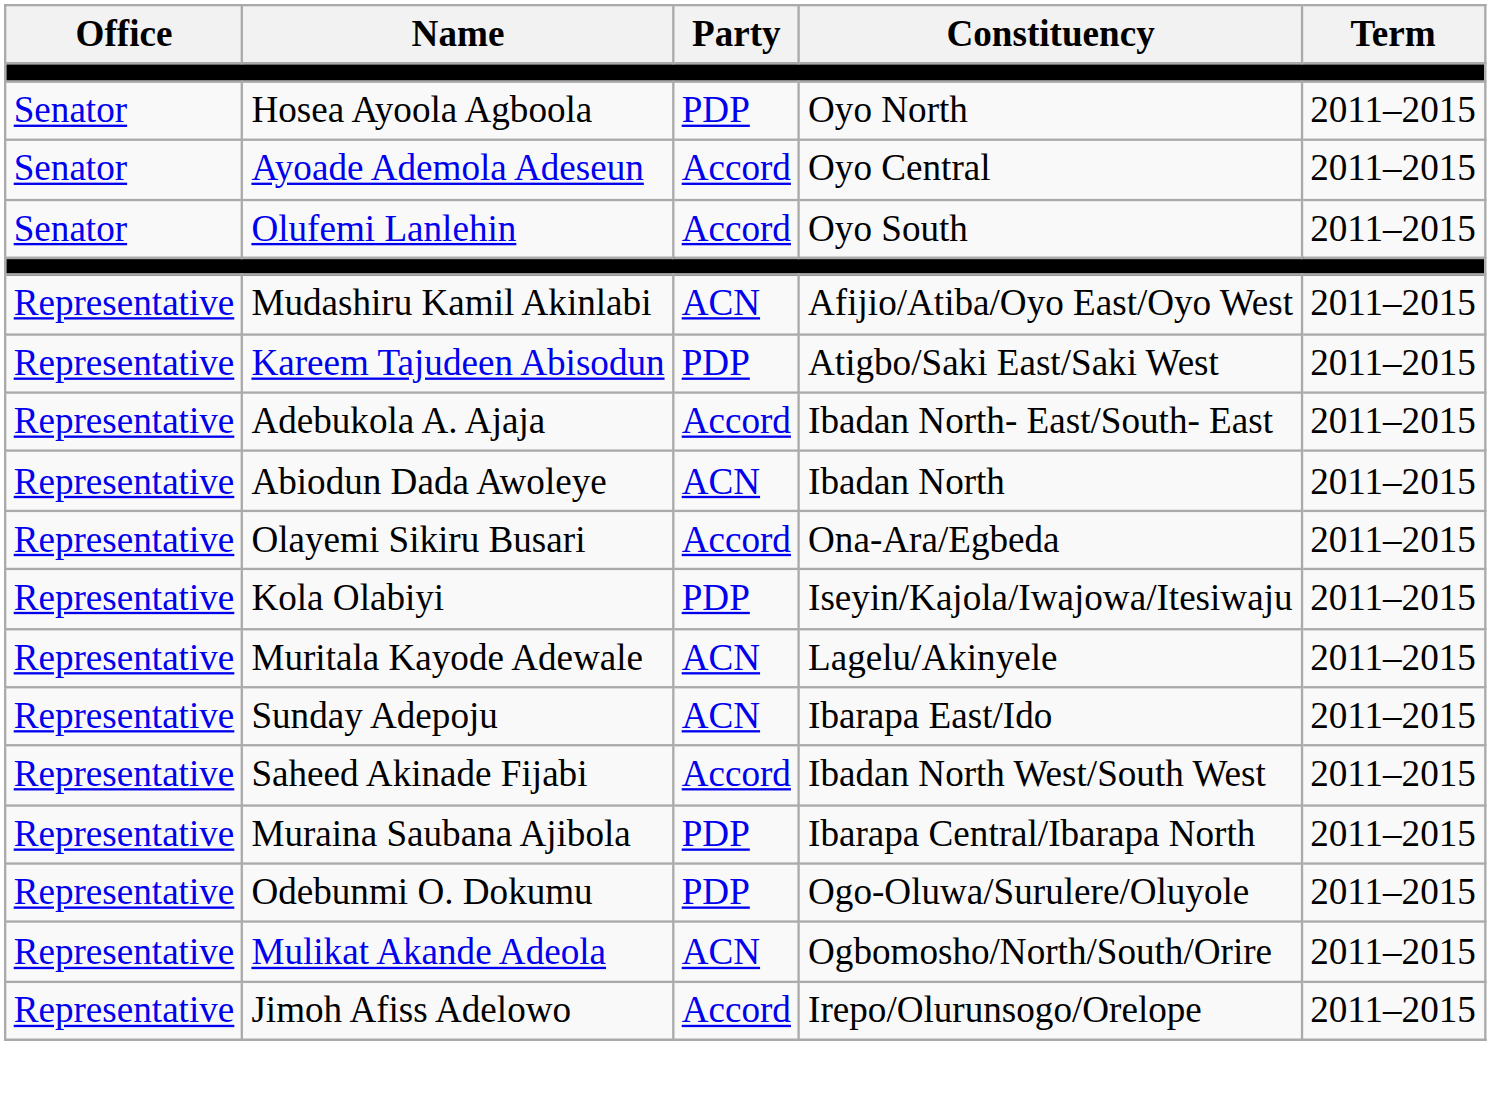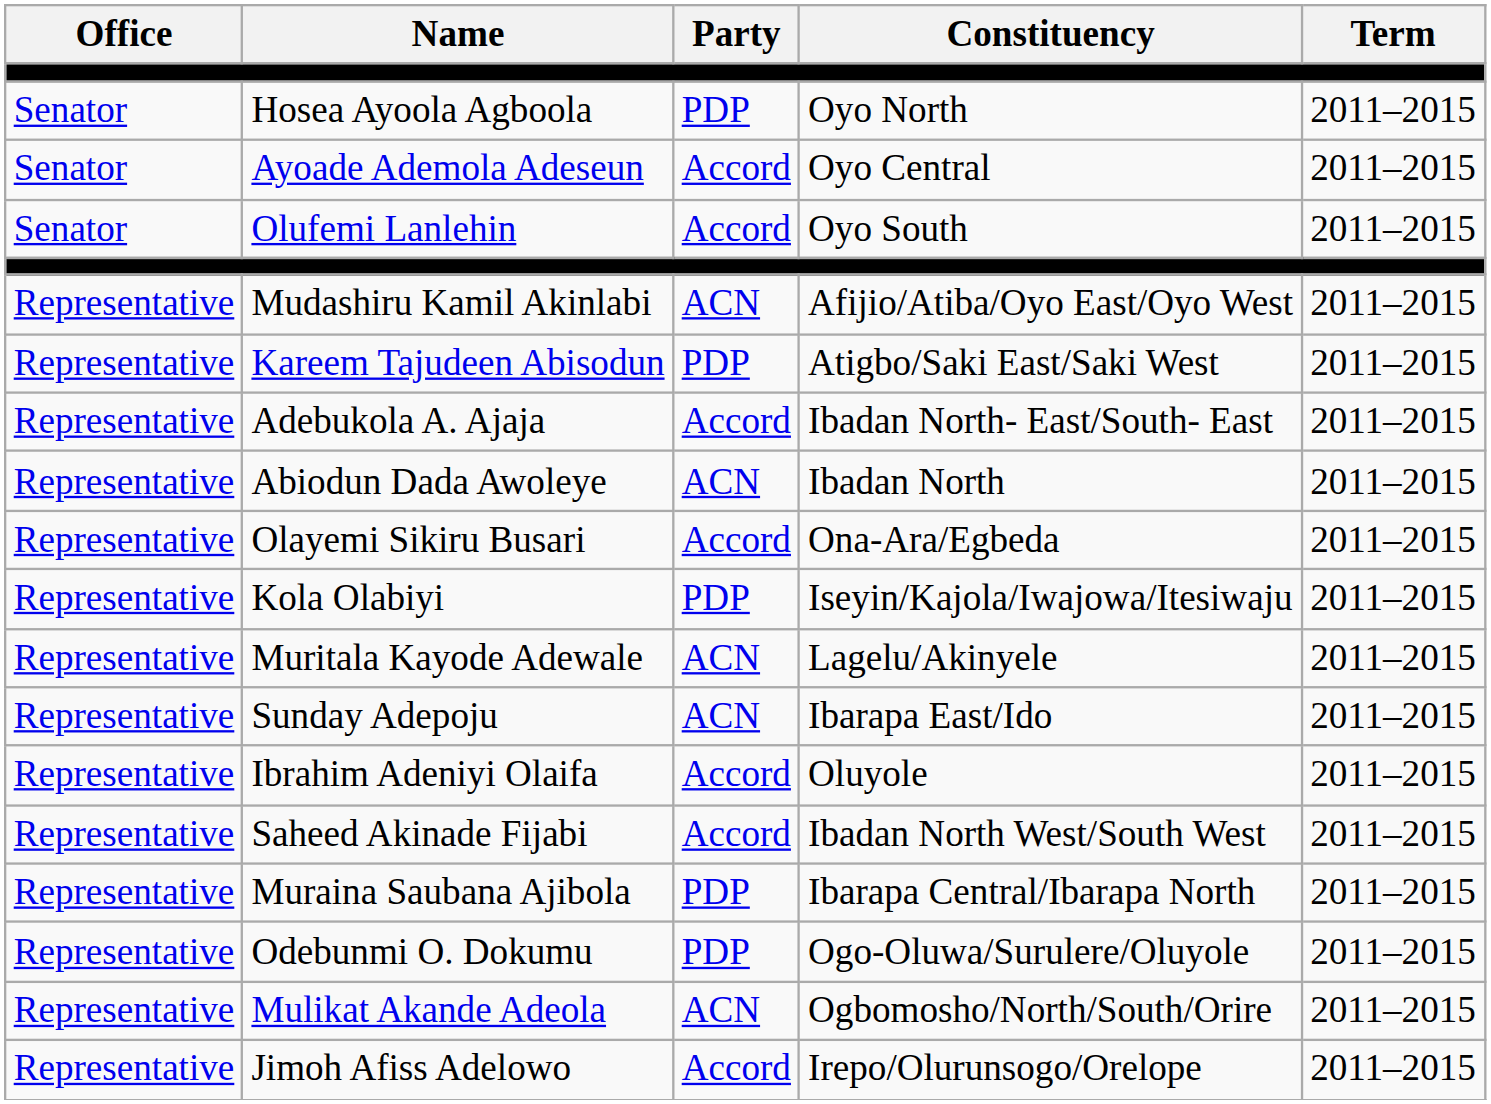+ row: Representative | Ibrahim Adeniyi Olaifa | Accord | Oluyole | 2011–2015
